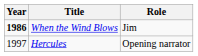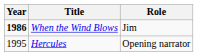Hercules | Year: 1997 -> 1995
